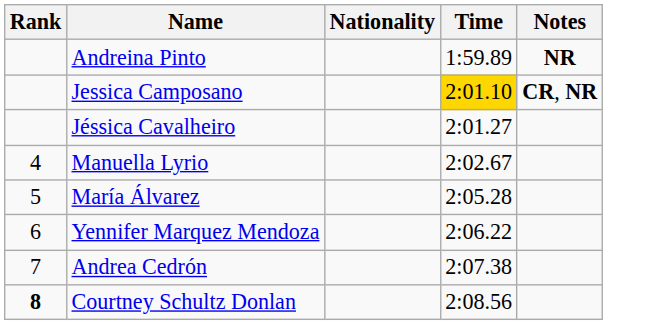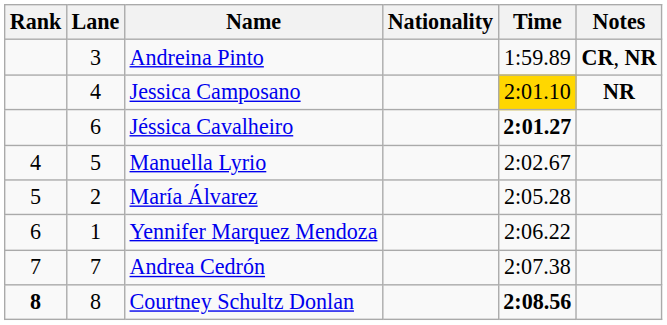+ column: Lane | 3 | 4 | 6 | 5 | 2 | 1 | 7 | 8
Andreina Pinto | Notes: NR -> CR, NR
Jessica Camposano | Notes: CR, NR -> NR
Jéssica Cavalheiro | Time: normal -> bold
Courtney Schultz Donlan | Time: normal -> bold
